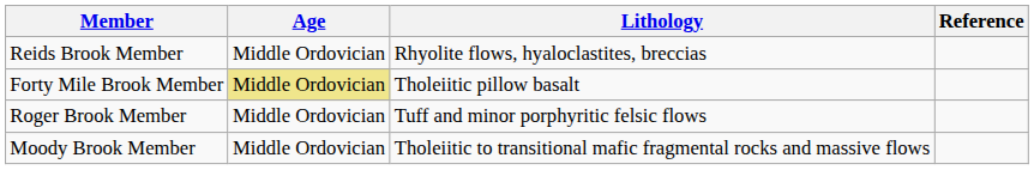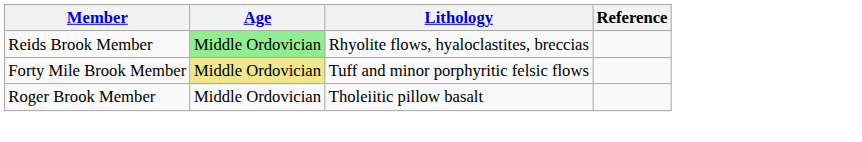Reids Brook Member | Age: no background -> lightgreen background
Forty Mile Brook Member | Lithology: Tholeiitic pillow basalt -> Tuff and minor porphyritic felsic flows
Roger Brook Member | Lithology: Tuff and minor porphyritic felsic flows -> Tholeiitic pillow basalt
- row: Moody Brook Member | Middle Ordovician | Tholeiitic to transitional mafic fragmental rocks and massive flows
